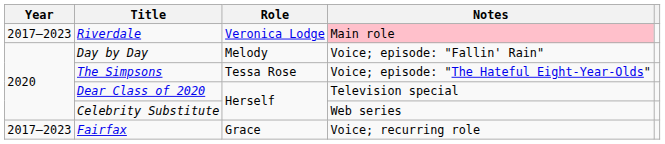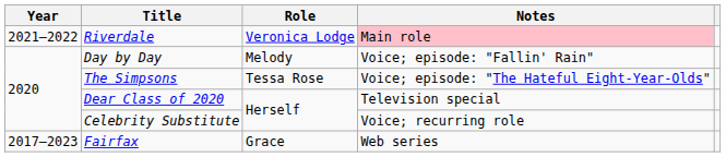Riverdale | Year: 2017–2023 -> 2021–2022
Celebrity Substitute | Notes: Web series -> Voice; recurring role
Fairfax | Notes: Voice; recurring role -> Web series
